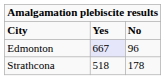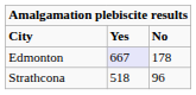Edmonton | column 3: 96 -> 178
Strathcona | column 3: 178 -> 96
